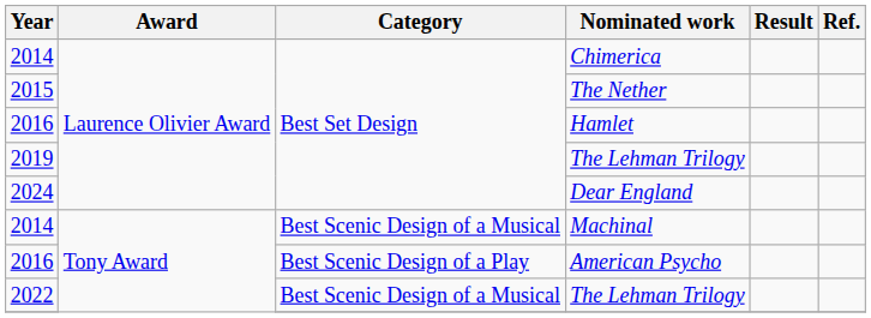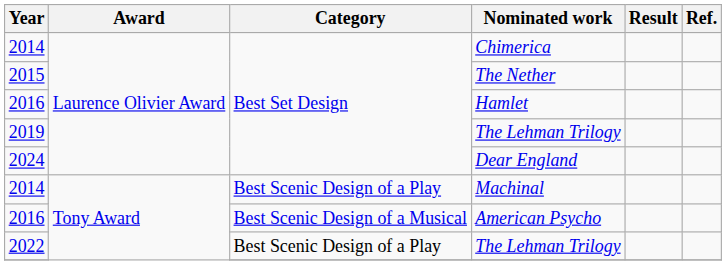Machinal | Category: Best Scenic Design of a Musical -> Best Scenic Design of a Play
American Psycho | Category: Best Scenic Design of a Play -> Best Scenic Design of a Musical
2022 / The Lehman Trilogy | Category: Best Scenic Design of a Musical -> Best Scenic Design of a Play
